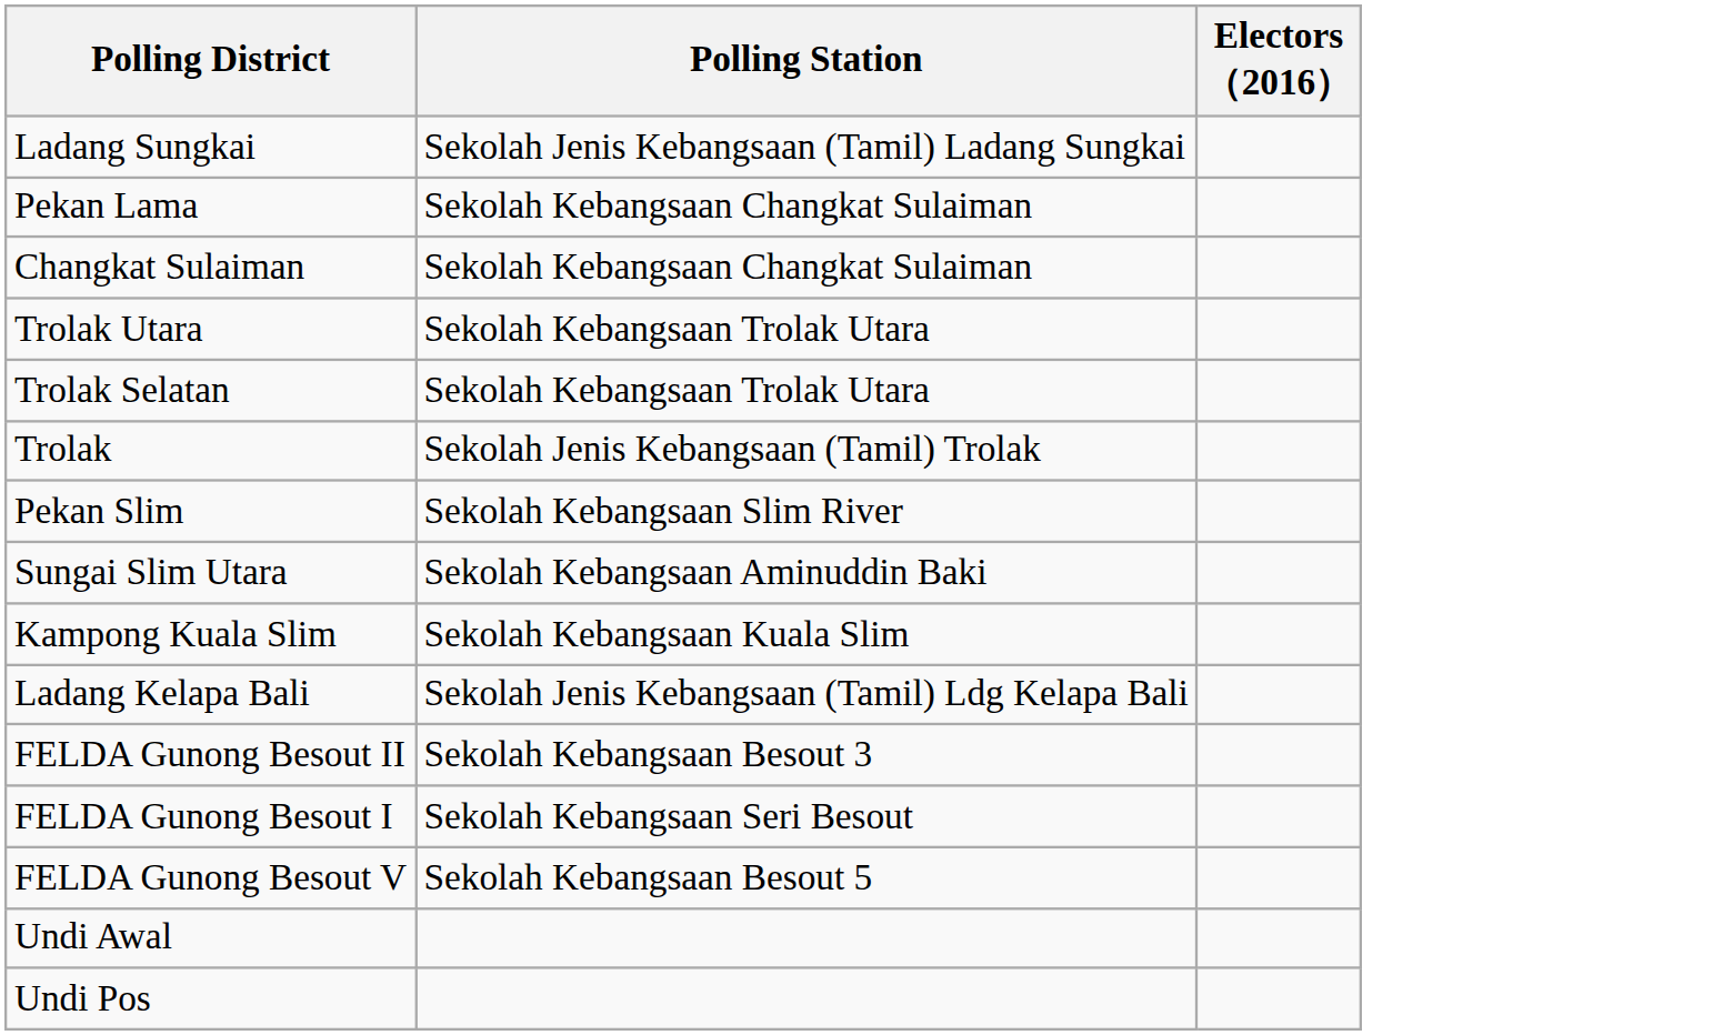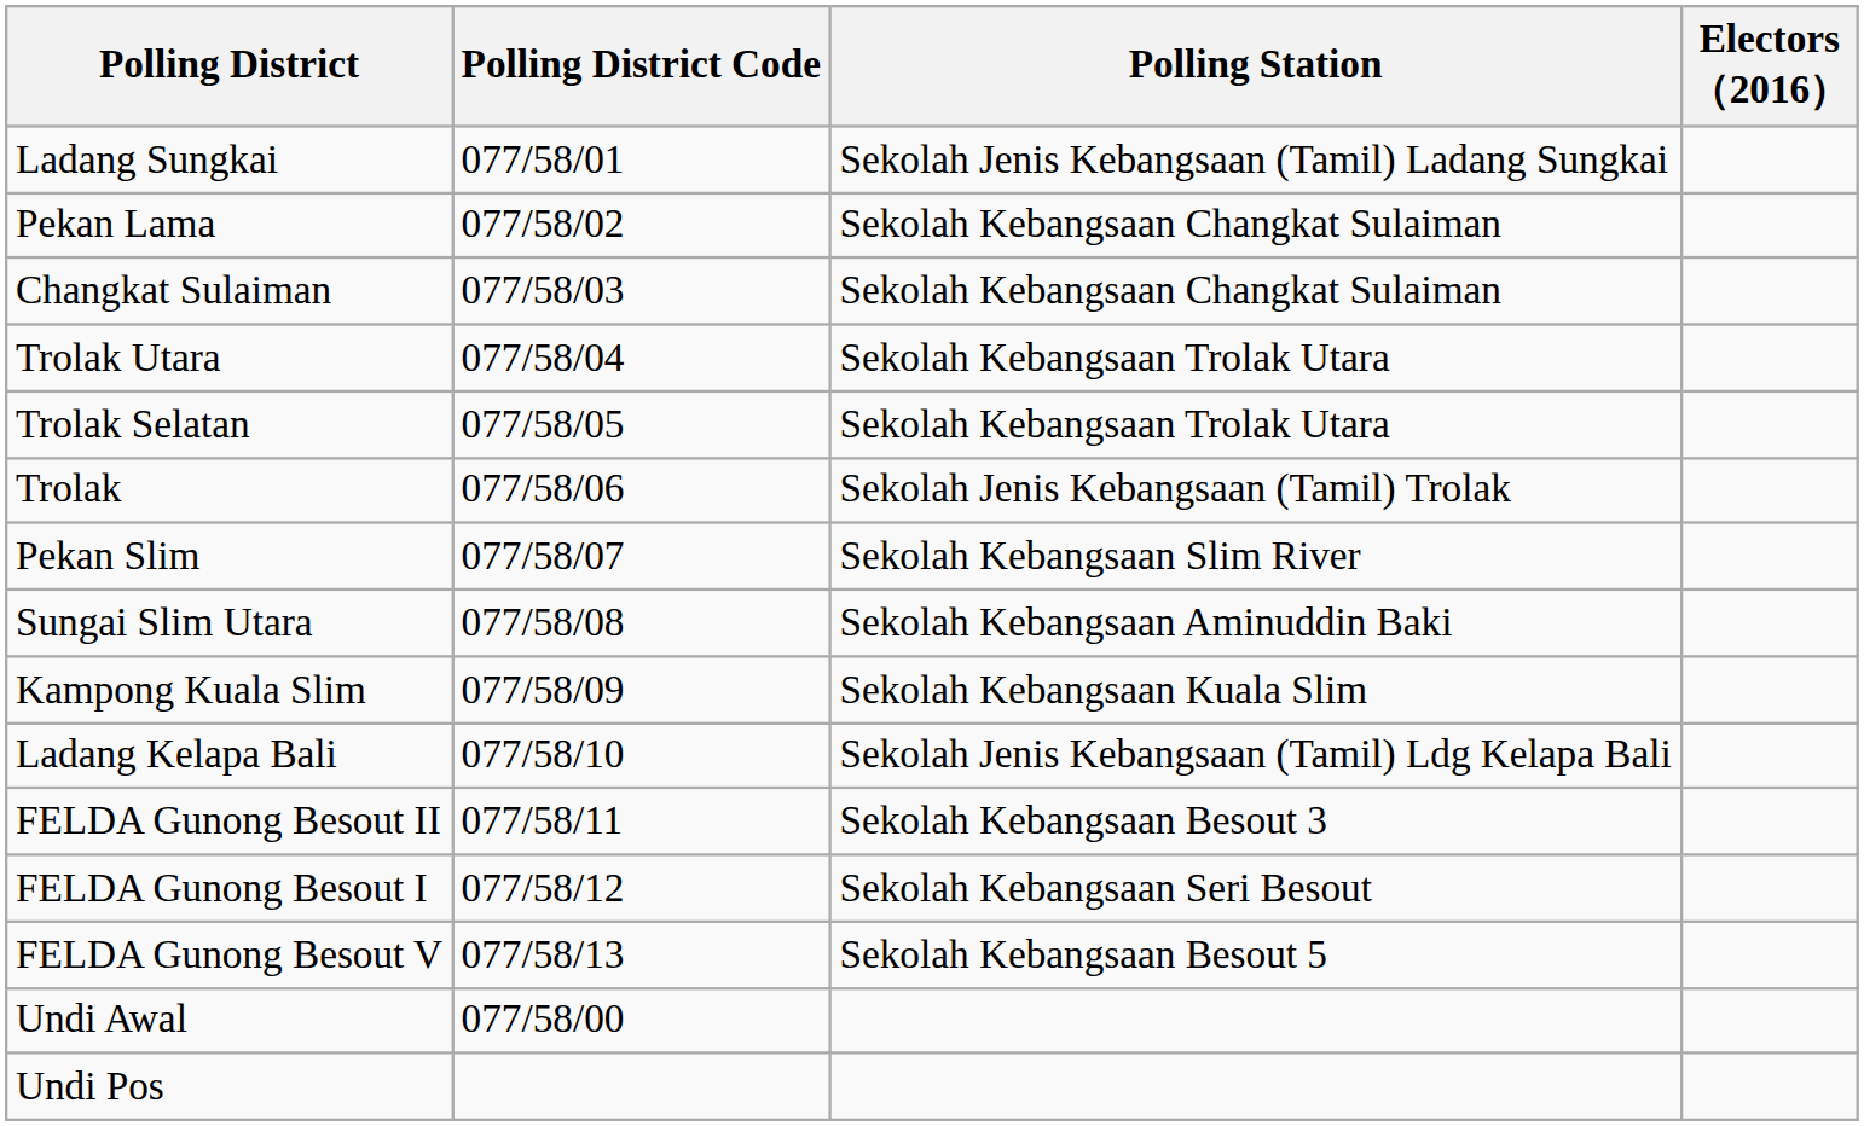+ column: Polling District Code | 077/58/01 | 077/58/02 | 077/58/03 | 077/58/04 | 077/58/05 | 077/58/06 | 077/58/07 | 077/58/08 | 077/58/09 | 077/58/10 | 077/58/11 | 077/58/12 | 077/58/13 | 077/58/00
